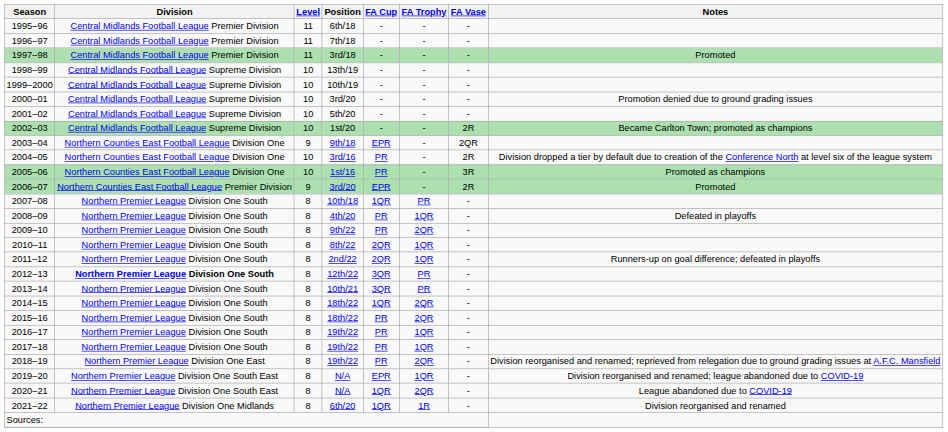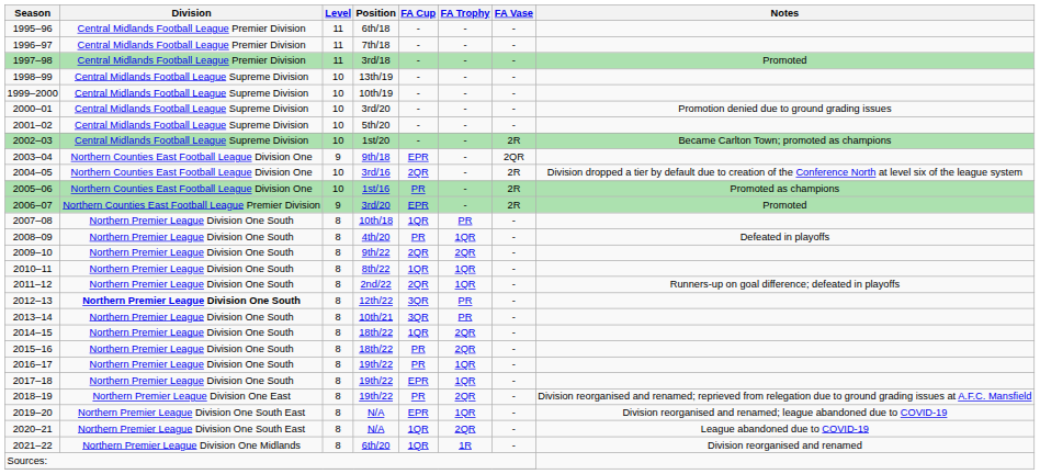2004–05 | FA Cup: PR -> 2QR
2005–06 | FA Vase: 3R -> 2R
2009–10 | FA Cup: PR -> 2QR
2010–11 | FA Cup: 2QR -> 1QR
2017–18 | FA Cup: PR -> EPR
